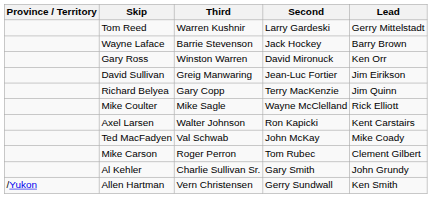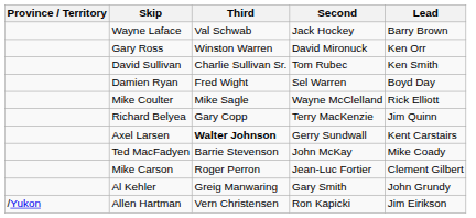- row: Tom Reed | Warren Kushnir | Larry Gardeski | Gerry Mittelstadt
Wayne Laface | Third: Barrie Stevenson -> Val Schwab
David Sullivan | Third: Greig Manwaring -> Charlie Sullivan Sr.
David Sullivan | Second: Jean-Luc Fortier -> Tom Rubec
David Sullivan | Lead: Jim Eirikson -> Ken Smith
+ row: Damien Ryan | Fred Wight | Sel Warren | Boyd Day
rows swapped: Mike Coulter <-> Richard Belyea
Axel Larsen | Third: normal -> bold
Axel Larsen | Second: Ron Kapicki -> Gerry Sundwall
Ted MacFadyen | Third: Val Schwab -> Barrie Stevenson
Mike Carson | Second: Tom Rubec -> Jean-Luc Fortier
Al Kehler | Third: Charlie Sullivan Sr. -> Greig Manwaring
Allen Hartman | Second: Gerry Sundwall -> Ron Kapicki
Allen Hartman | Lead: Ken Smith -> Jim Eirikson
